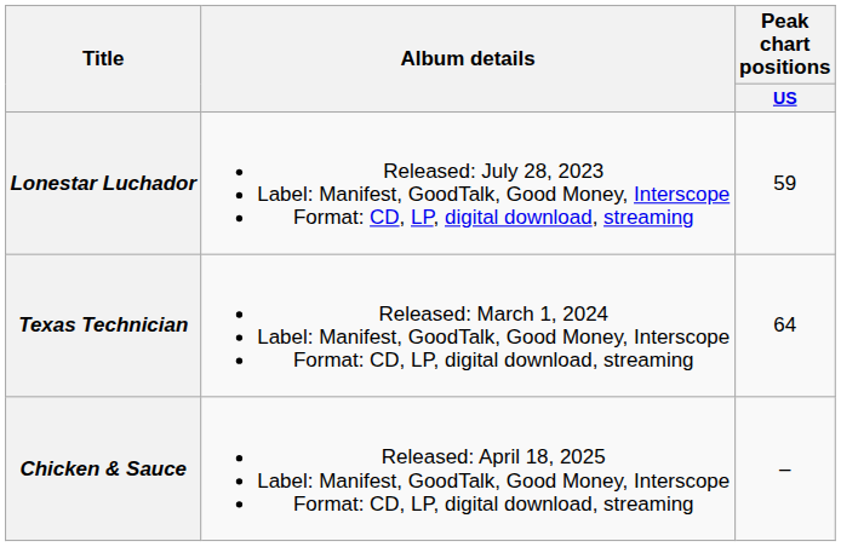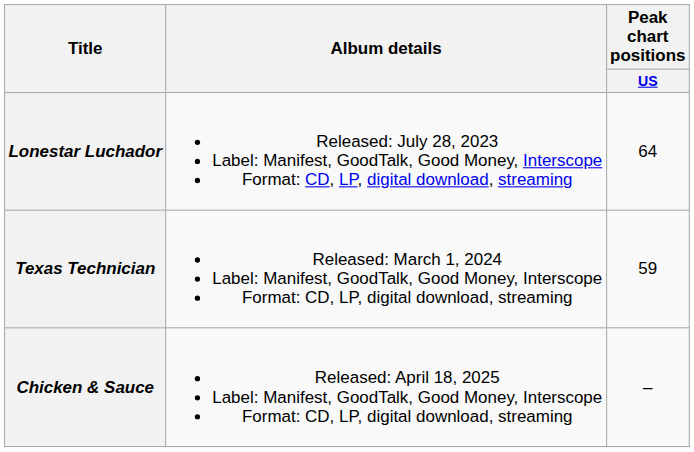Lonestar Luchador | Peak chart positions / US: 59 -> 64
Texas Technician | Peak chart positions / US: 64 -> 59
